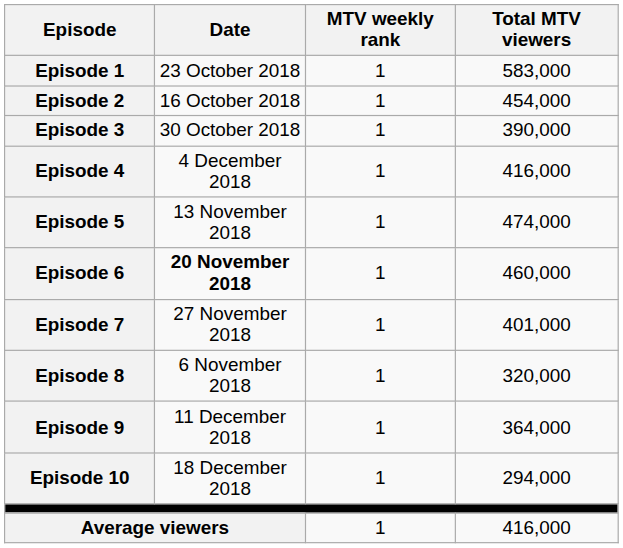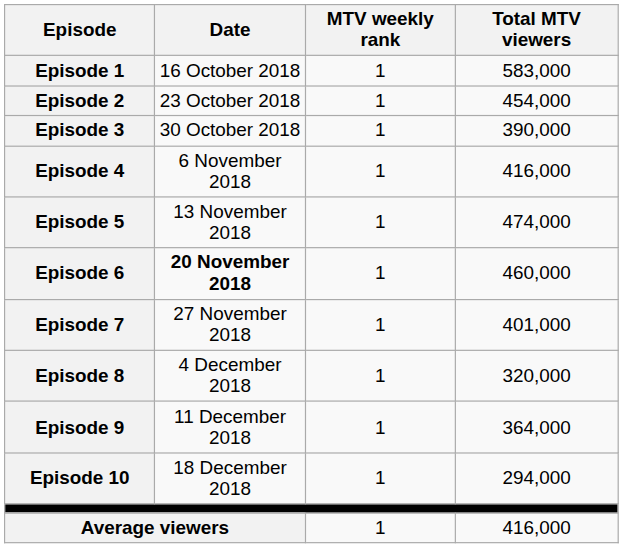Episode 1 | Date: 23 October 2018 -> 16 October 2018
Episode 2 | Date: 16 October 2018 -> 23 October 2018
Episode 4 | Date: 4 December 2018 -> 6 November 2018
Episode 8 | Date: 6 November 2018 -> 4 December 2018
